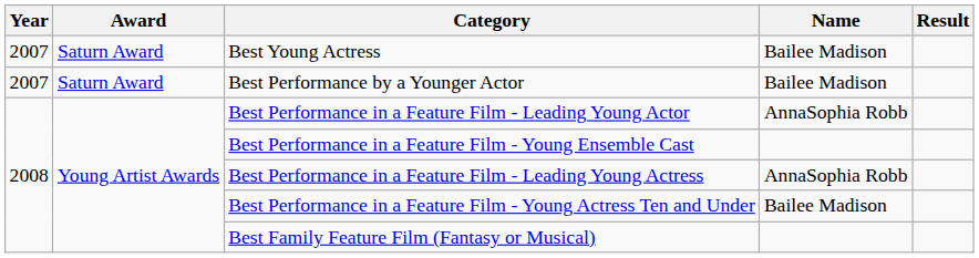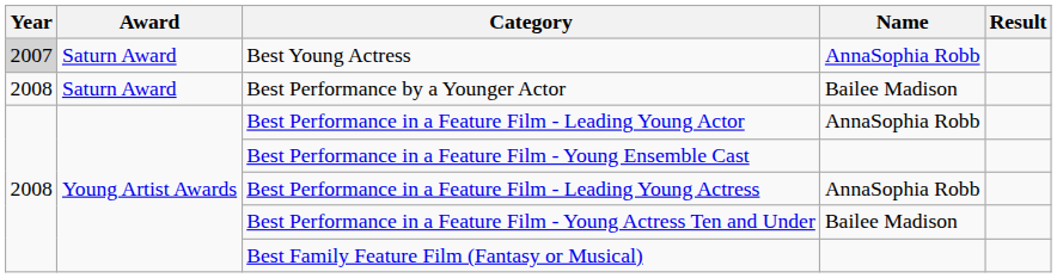Best Young Actress | Year: no background -> lightgrey background
Best Young Actress | Name: Bailee Madison -> AnnaSophia Robb
Best Performance by a Younger Actor | Year: 2007 -> 2008
